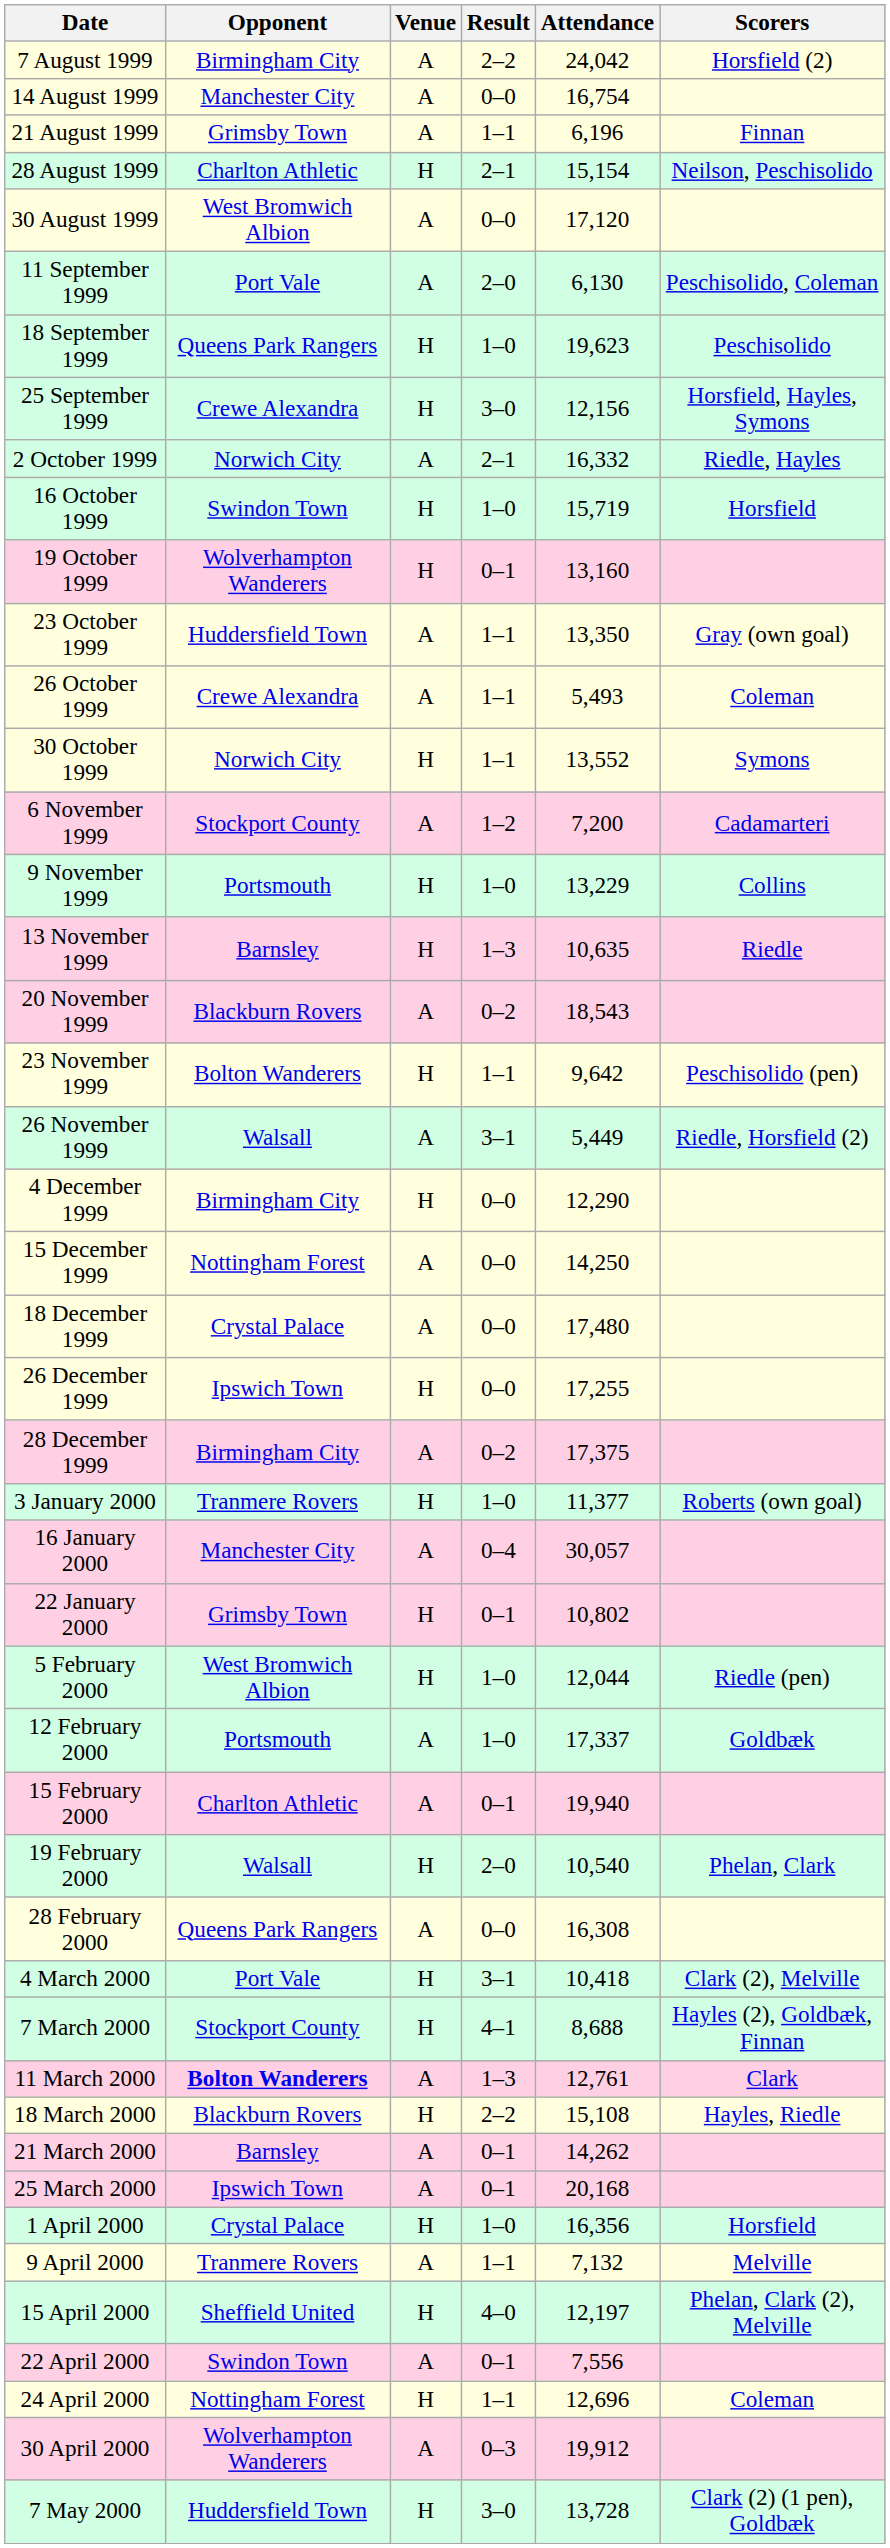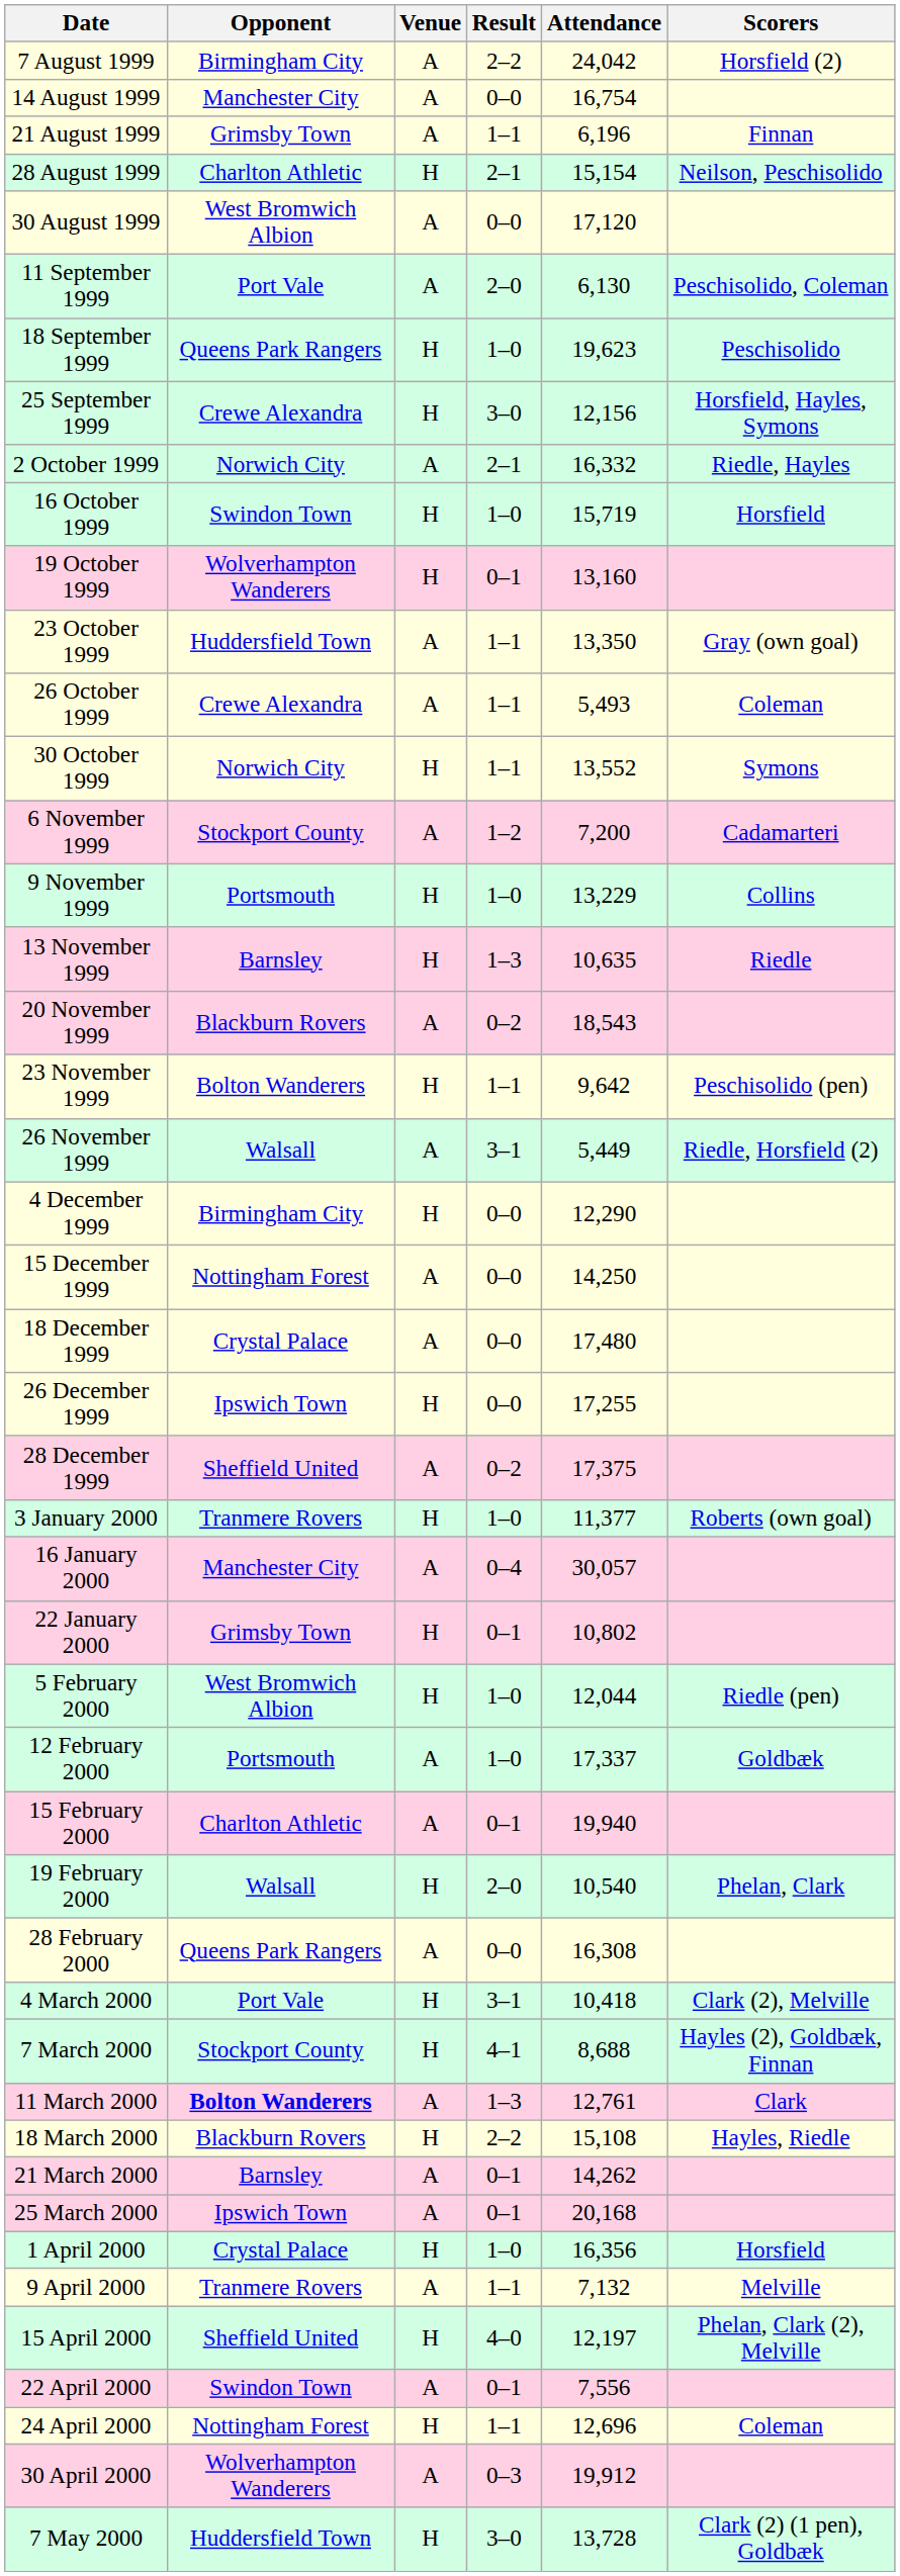28 December 1999 | Opponent: Birmingham City -> Sheffield United
